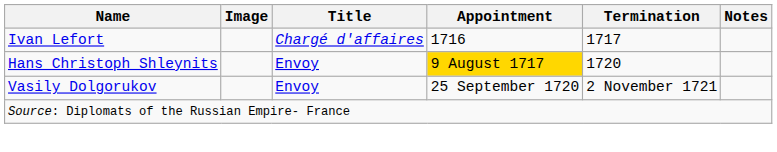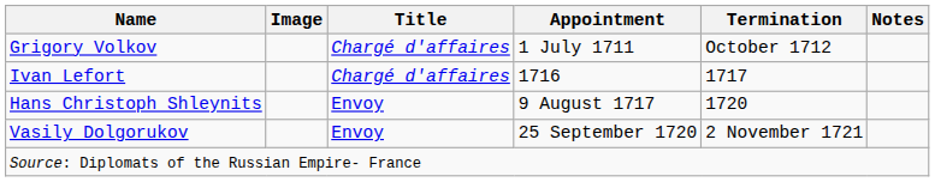+ row: Grigory Volkov | Chargé d'affaires | 1 July 1711 | October 1712
Hans Christoph Shleynits | Appointment: gold background -> no background
